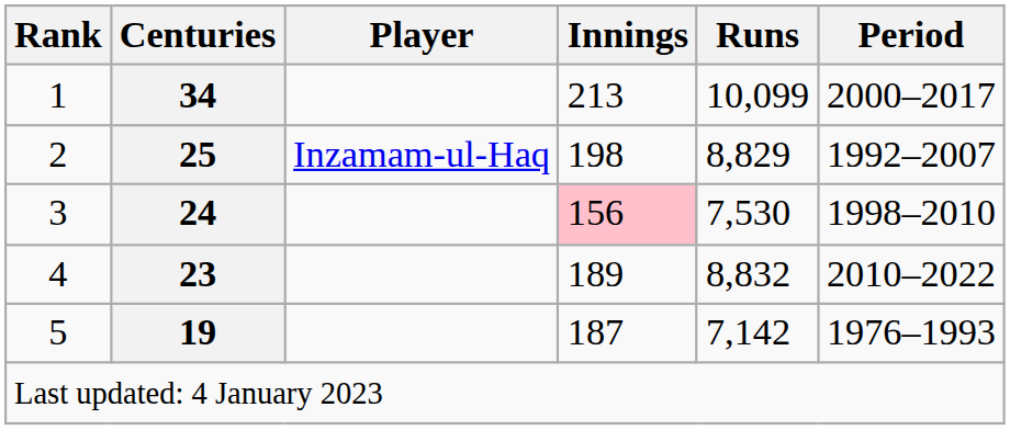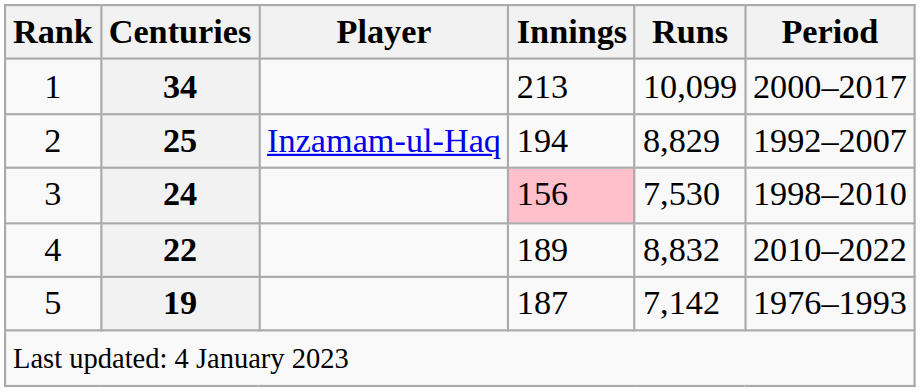2 | Innings: 198 -> 194
4 | Centuries: 23 -> 22
